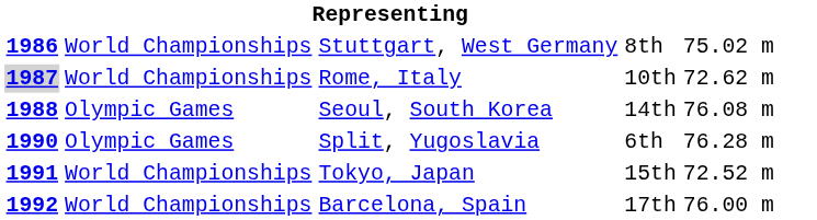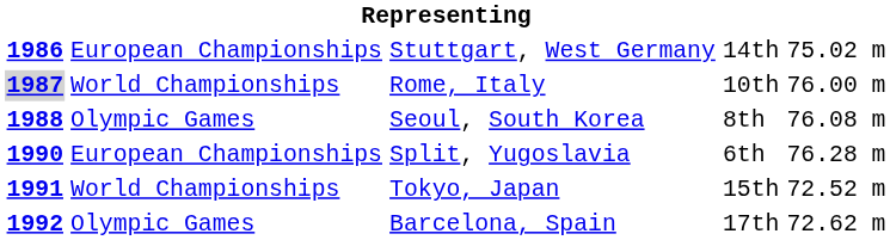Stuttgart, West Germany | column 2: World Championships -> European Championships
Stuttgart, West Germany | column 4: 8th -> 14th
Rome, Italy | column 5: 72.62 m -> 76.00 m
Seoul, South Korea | column 4: 14th -> 8th
Split, Yugoslavia | column 2: Olympic Games -> European Championships
Barcelona, Spain | column 2: World Championships -> Olympic Games
Barcelona, Spain | column 5: 76.00 m -> 72.62 m
